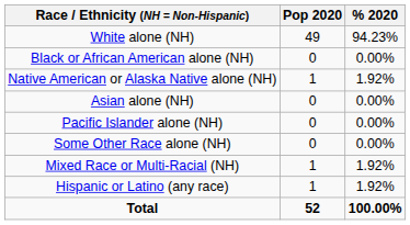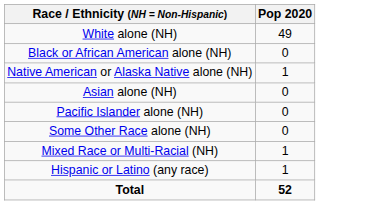- column: % 2020 | 94.23% | 0.00% | 1.92% | 0.00% | 0.00% | 0.00% | 1.92% | 1.92% | 100.00%
